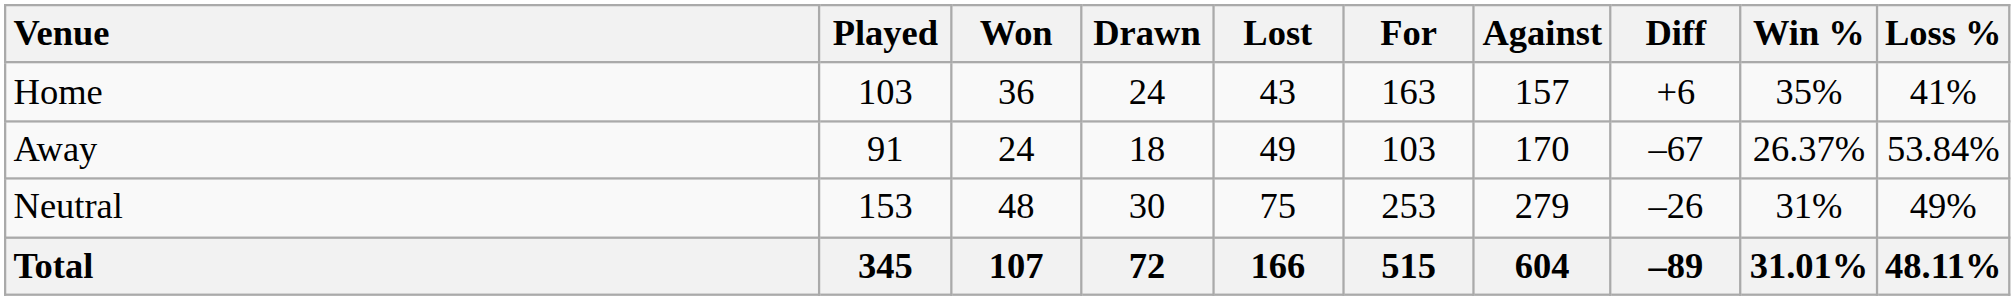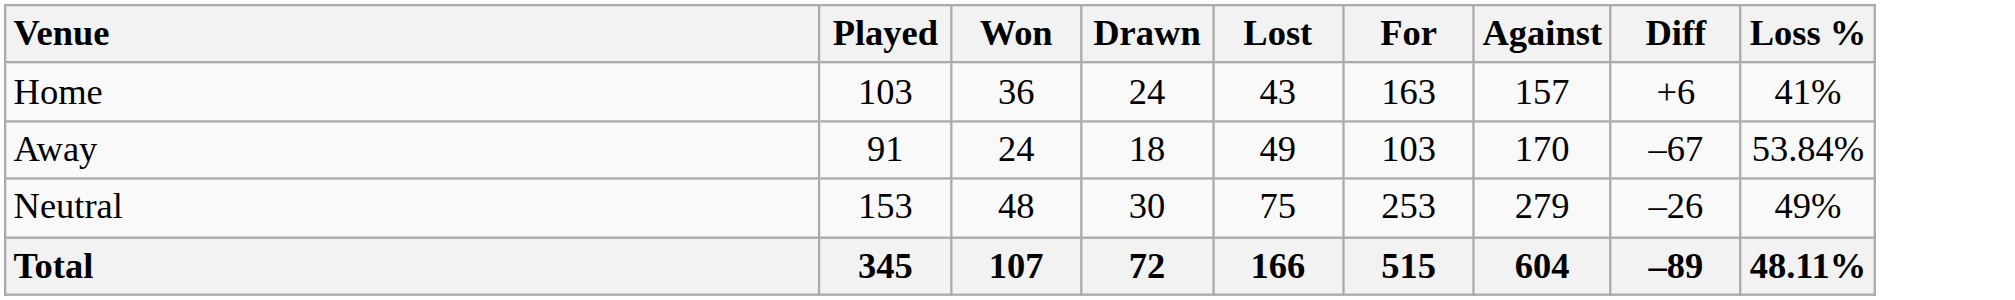- column: Win % | 35% | 26.37% | 31% | 31.01%
